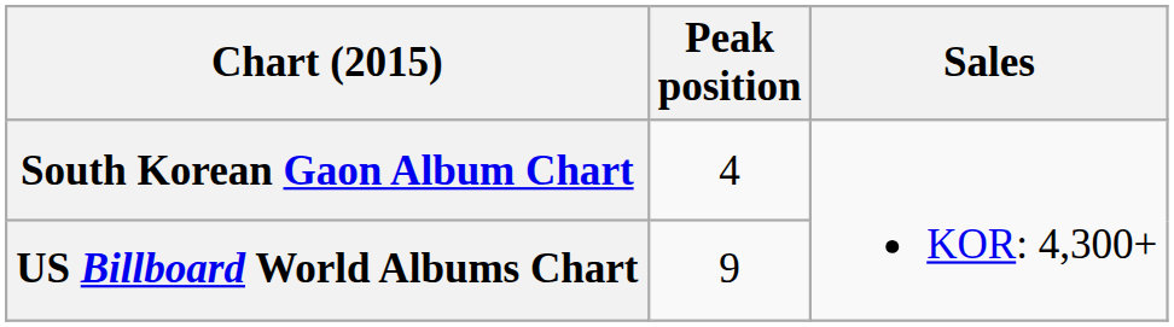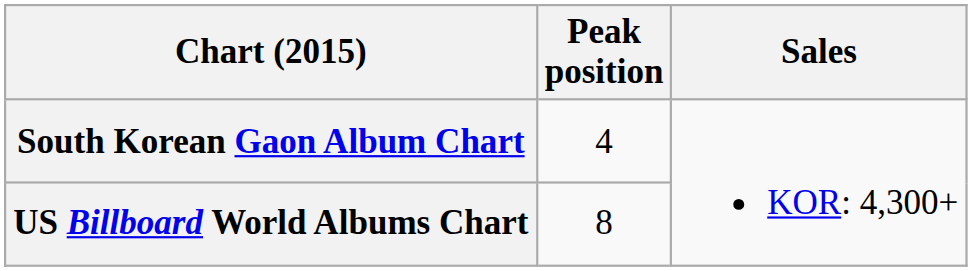US Billboard World Albums Chart | Peak position: 9 -> 8
